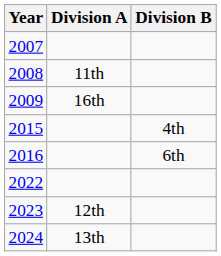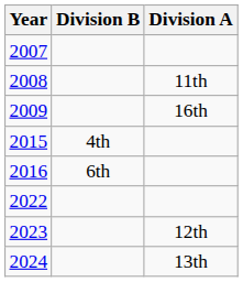columns swapped: Division A <-> Division B
